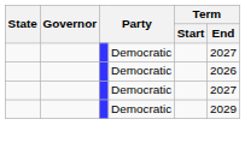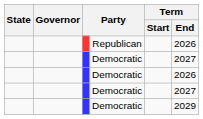+ row: Republican | 2026
